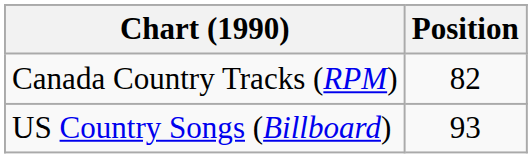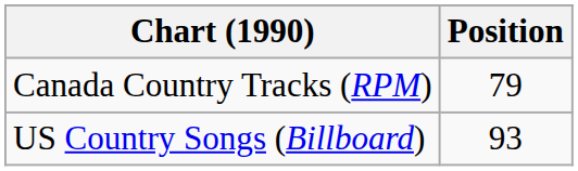Canada Country Tracks (RPM) | Position: 82 -> 79
